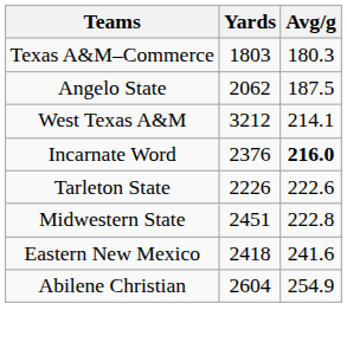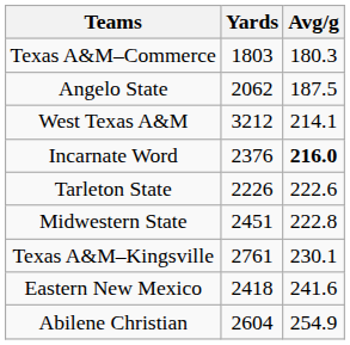+ row: Texas A&M–Kingsville | 2761 | 230.1
